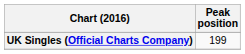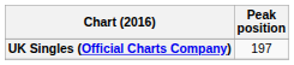UK Singles (Official Charts Company) | Peak position: 199 -> 197
